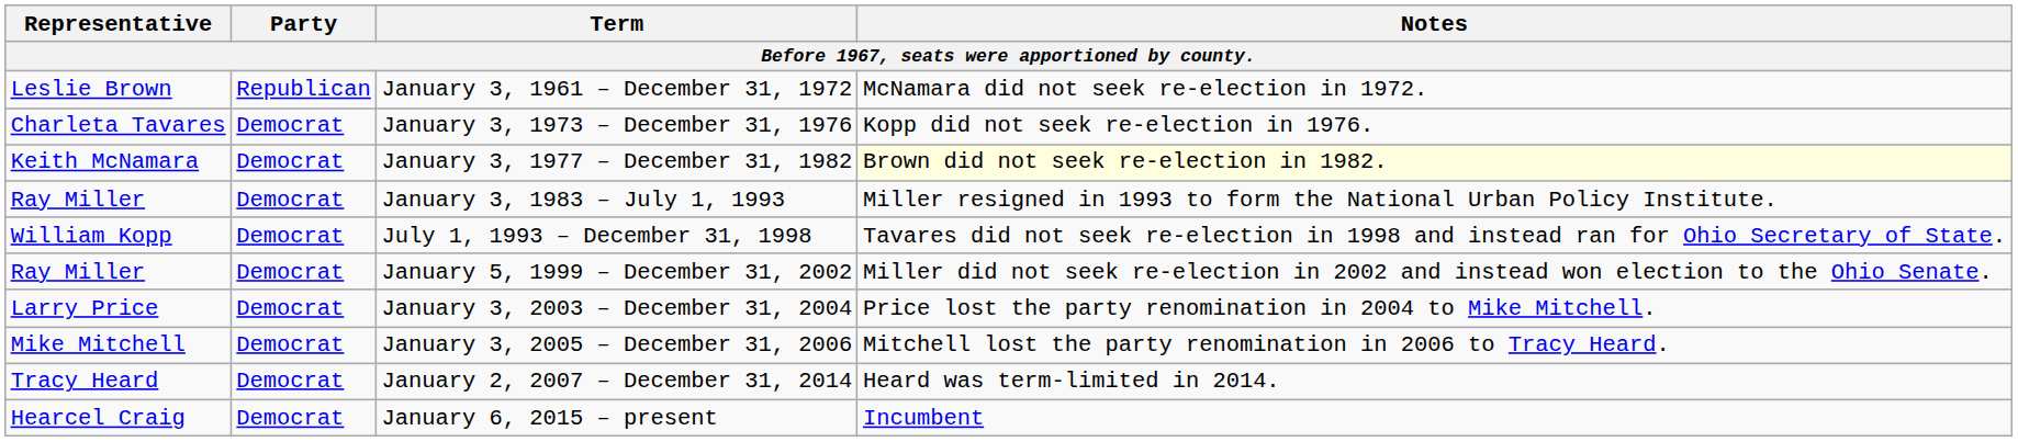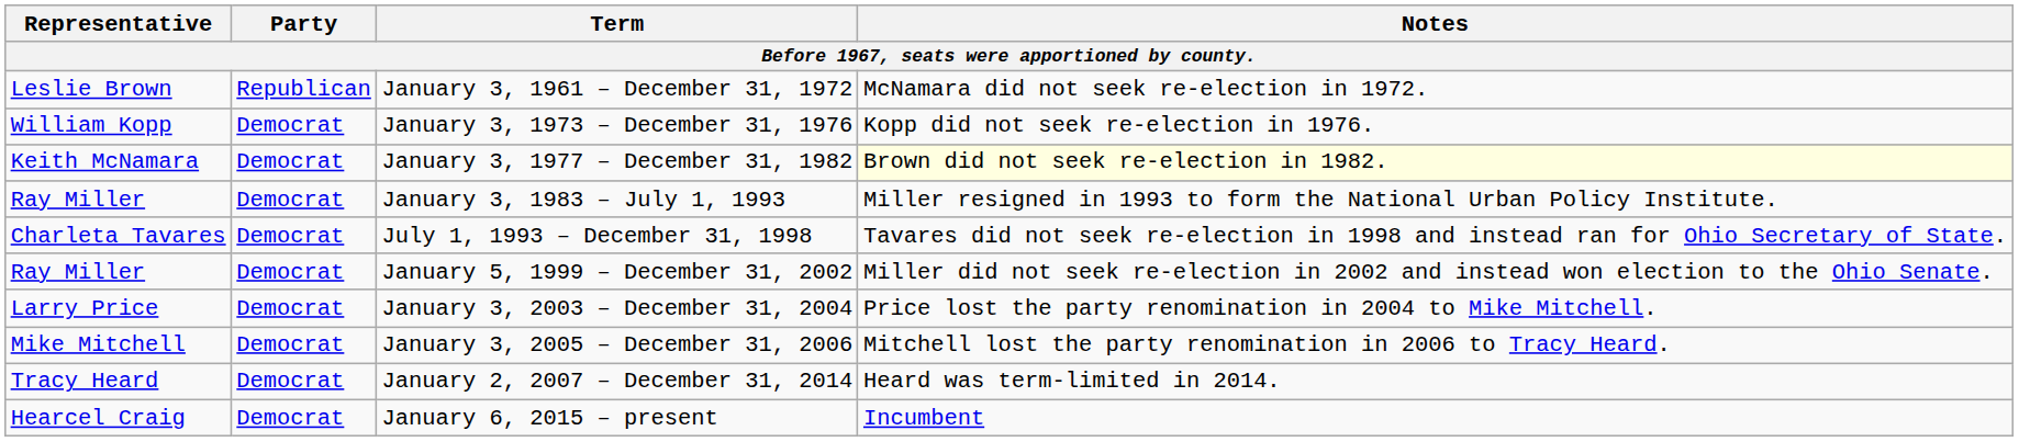January 3, 1973 – December 31, 1976 | Representative: Charleta Tavares -> William Kopp
July 1, 1993 – December 31, 1998 | Representative: William Kopp -> Charleta Tavares
